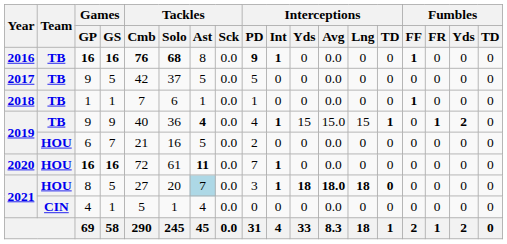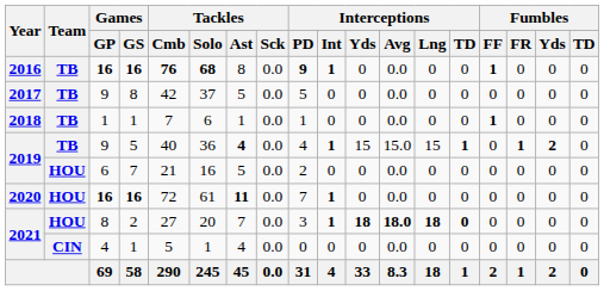2017 | Games / GS: 5 -> 8
2019 / 9 | Games / GS: 9 -> 5
2021 / 8 | Games / GS: 5 -> 2
2021 / 8 | Tackles / Ast: lightblue background -> no background
